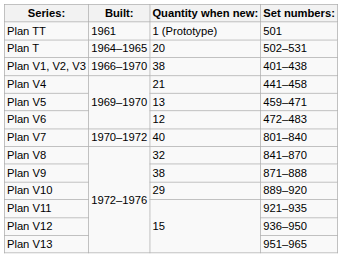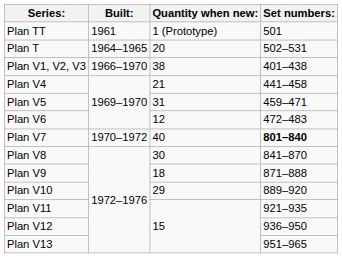Plan V5 | Quantity when new:: 13 -> 31
Plan V7 | Set numbers:: normal -> bold
Plan V8 | Quantity when new:: 32 -> 30
Plan V9 | Quantity when new:: 38 -> 18
